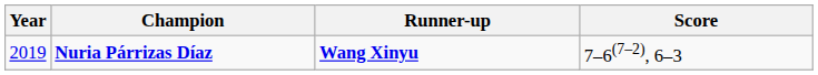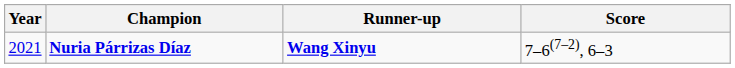Nuria Párrizas Díaz | Year: 2019 -> 2021
